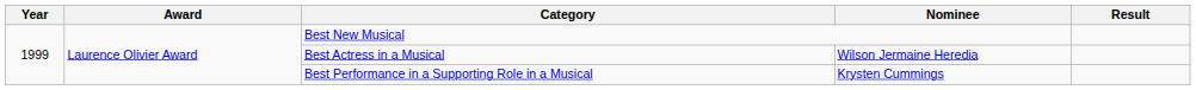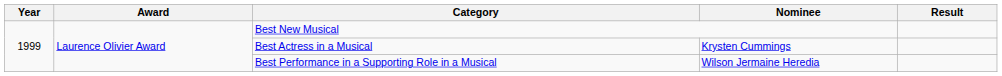Best Actress in a Musical | Nominee: Wilson Jermaine Heredia -> Krysten Cummings
Best Performance in a Supporting Role in a Musical | Nominee: Krysten Cummings -> Wilson Jermaine Heredia
